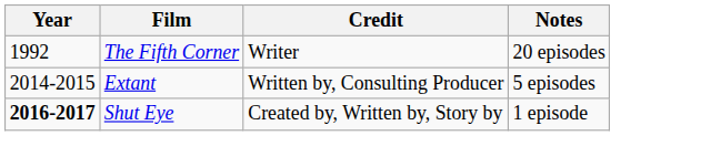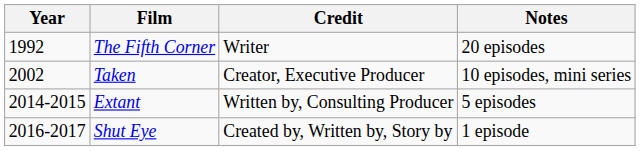+ row: 2002 | Taken | Creator, Executive Producer | 10 episodes, mini series
Shut Eye | Year: bold -> normal
